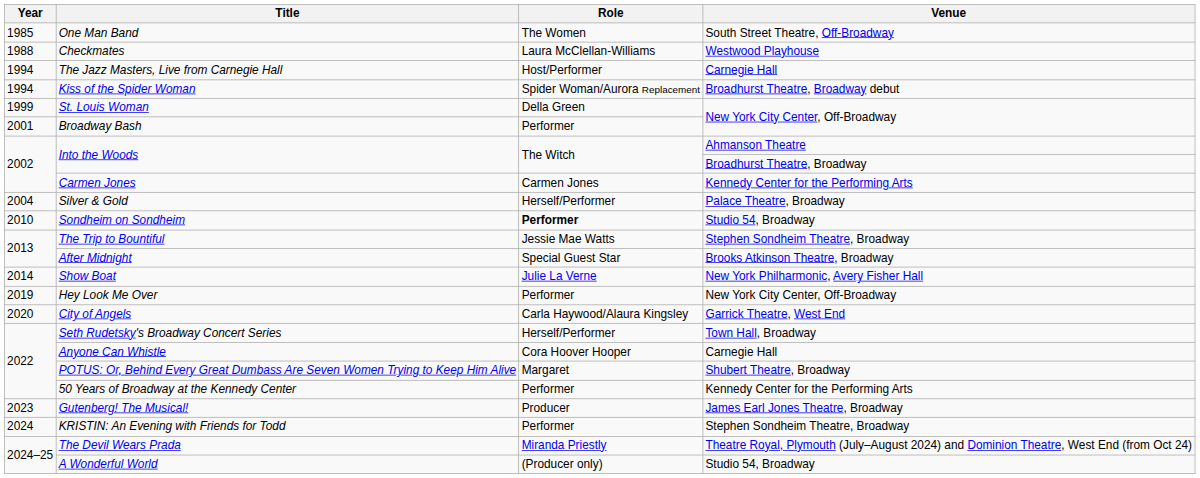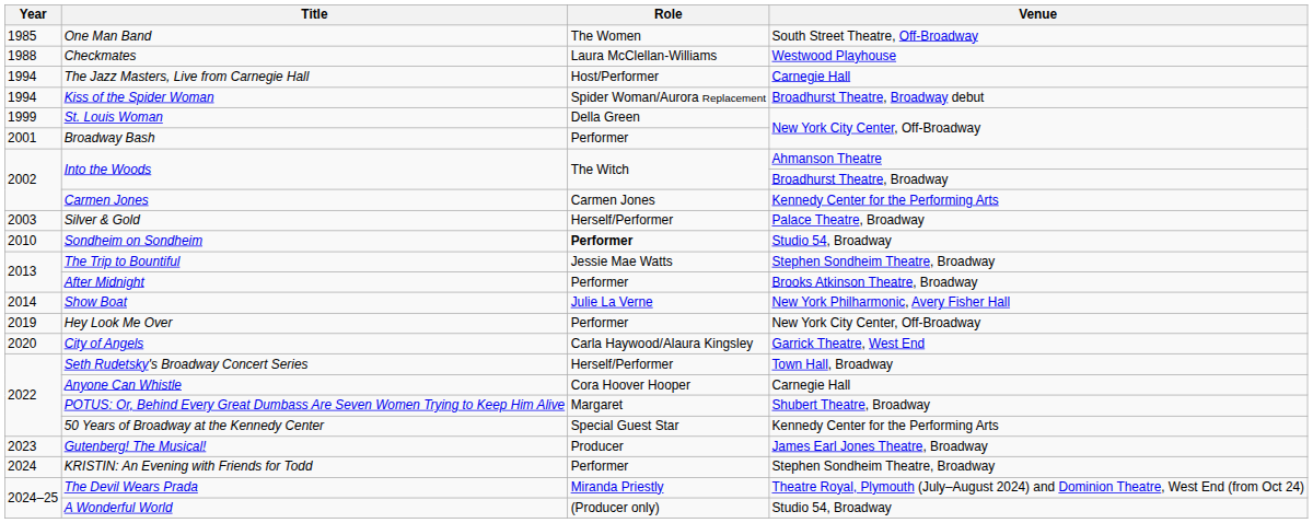Silver & Gold | Year: 2004 -> 2003
After Midnight | Role: Special Guest Star -> Performer
50 Years of Broadway at the Kennedy Center | Role: Performer -> Special Guest Star
